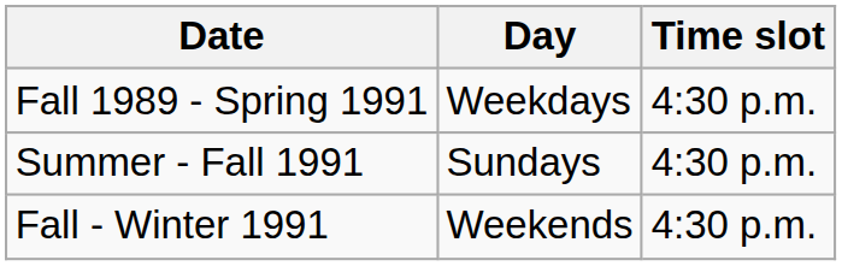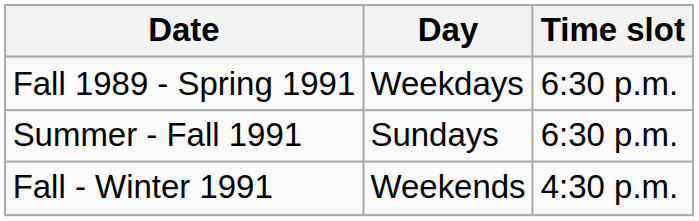Fall 1989 - Spring 1991 | Time slot: 4:30 p.m. -> 6:30 p.m.
Summer - Fall 1991 | Time slot: 4:30 p.m. -> 6:30 p.m.
